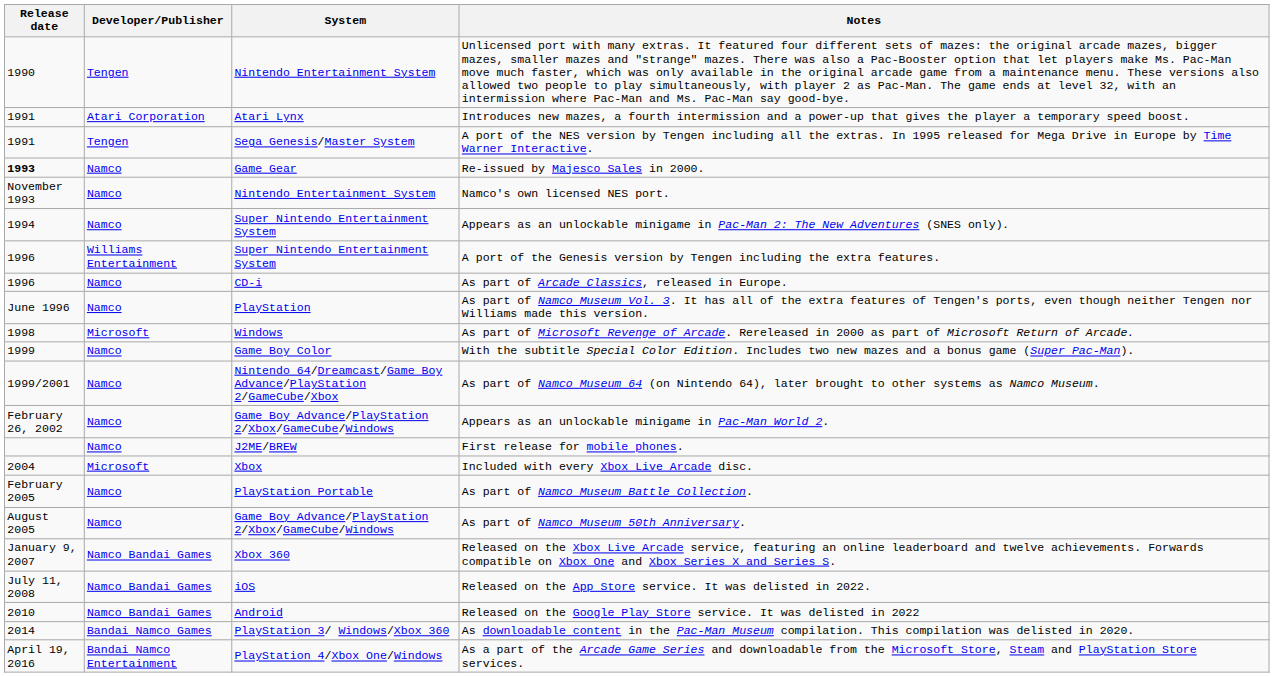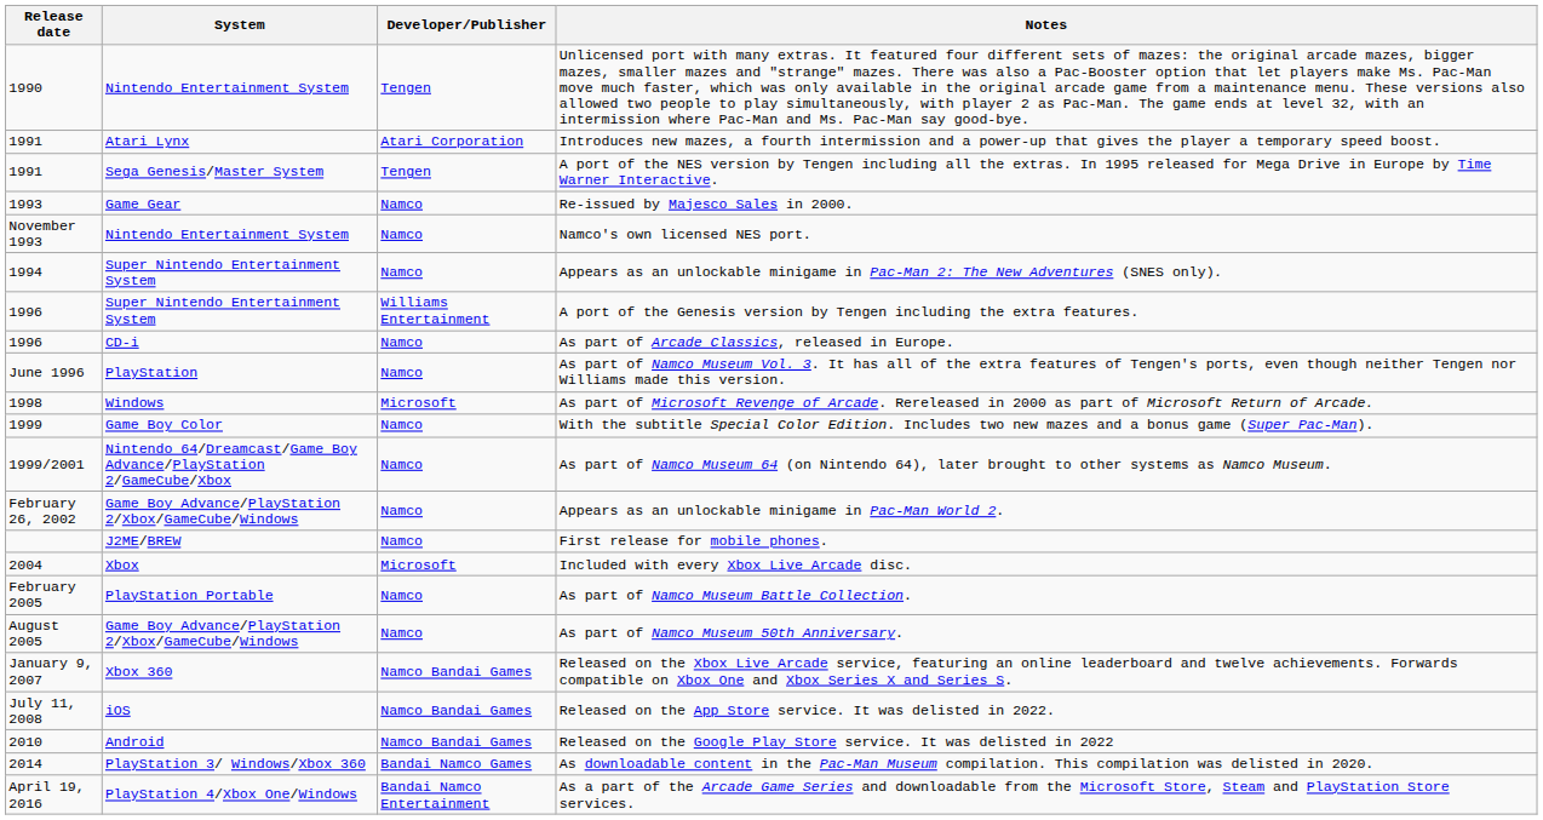columns swapped: System <-> Developer/Publisher
Re-issued by Majesco Sales in 2000. | Release date: bold -> normal
